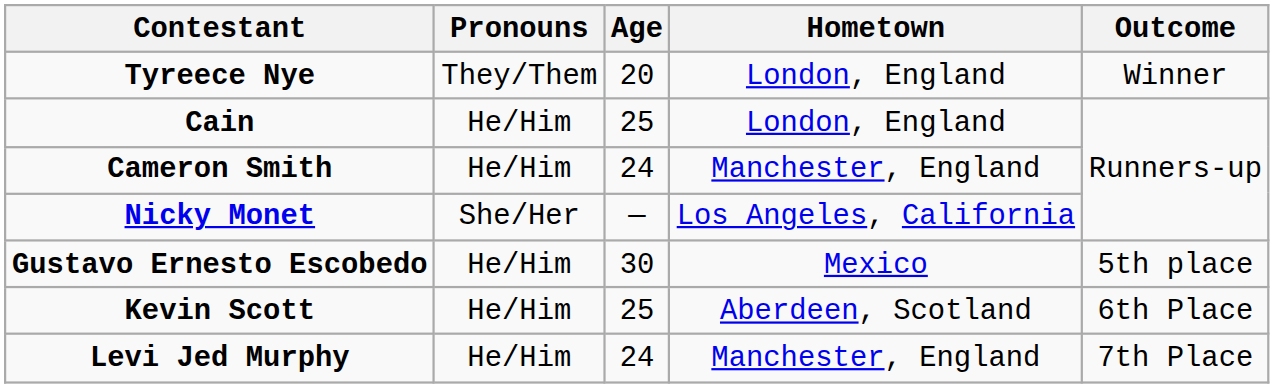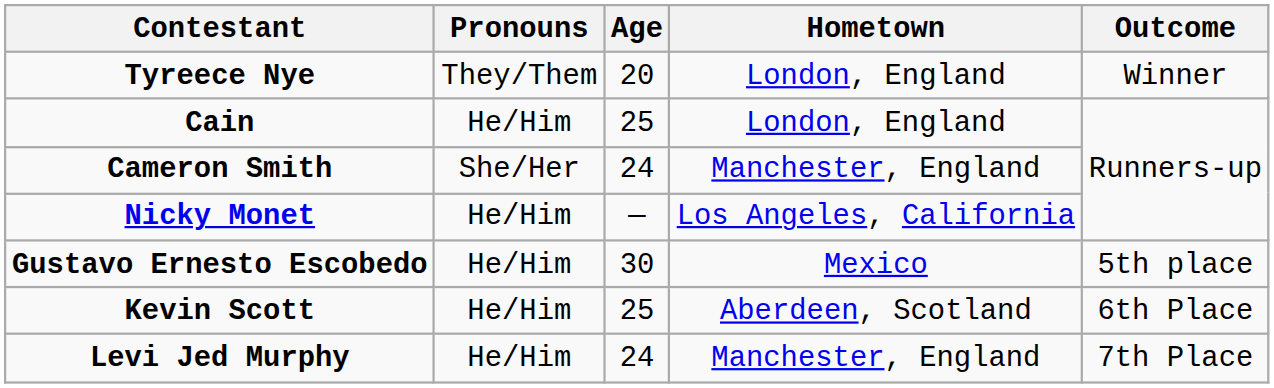Cameron Smith | Pronouns: He/Him -> She/Her
Nicky Monet | Pronouns: She/Her -> He/Him
